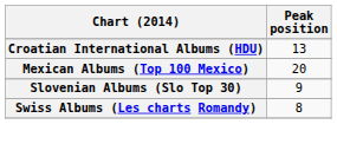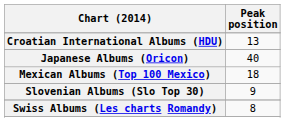+ row: Japanese Albums (Oricon) | 40
Mexican Albums (Top 100 Mexico) | Peak position: 20 -> 18
